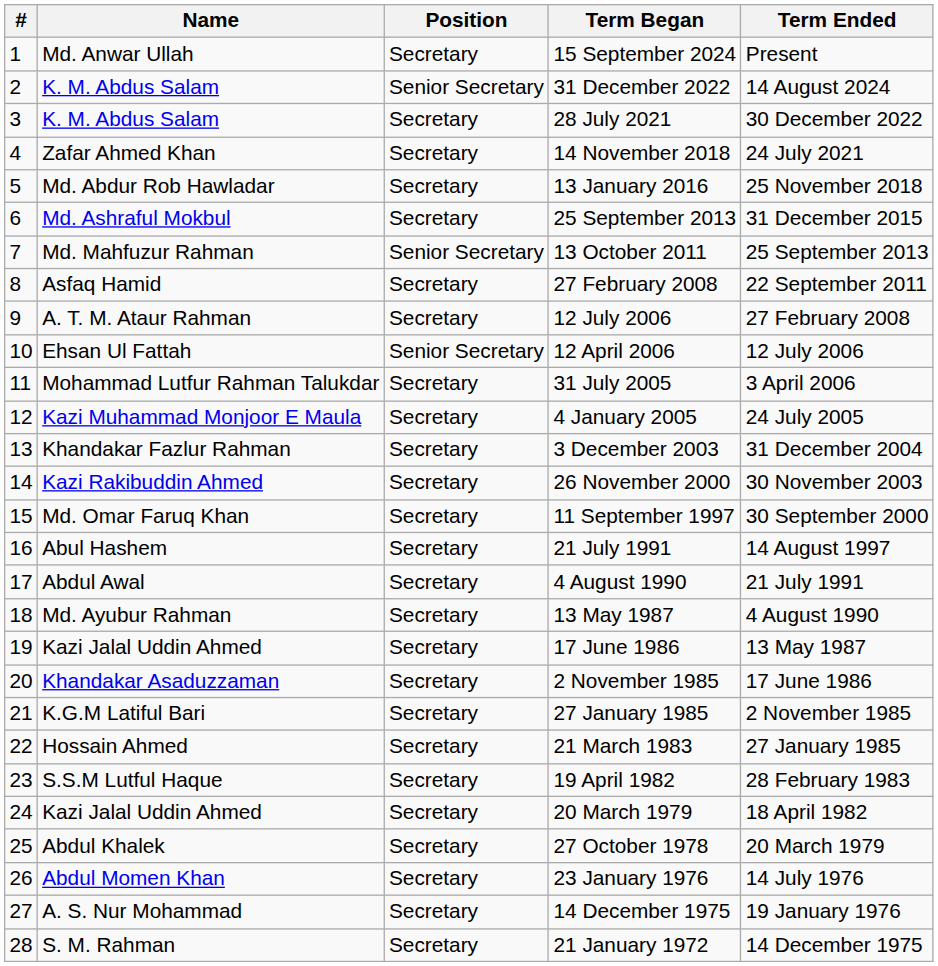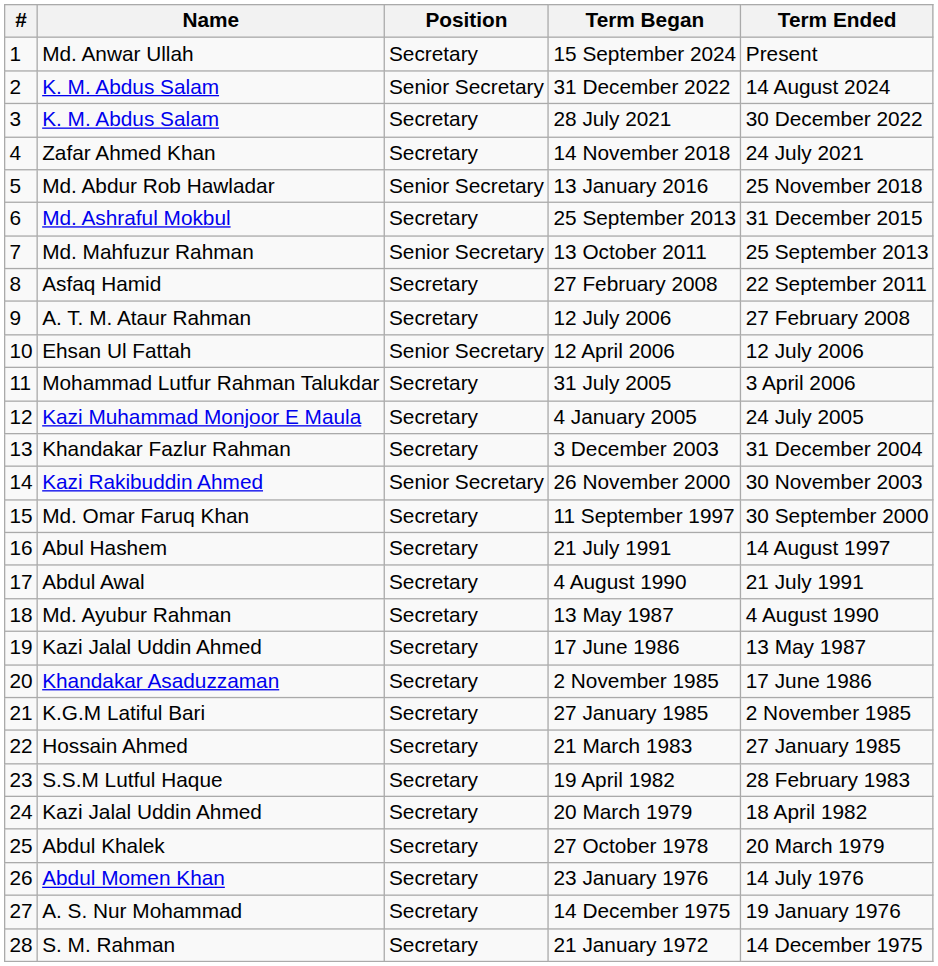13 January 2016 | Position: Secretary -> Senior Secretary
26 November 2000 | Position: Secretary -> Senior Secretary
